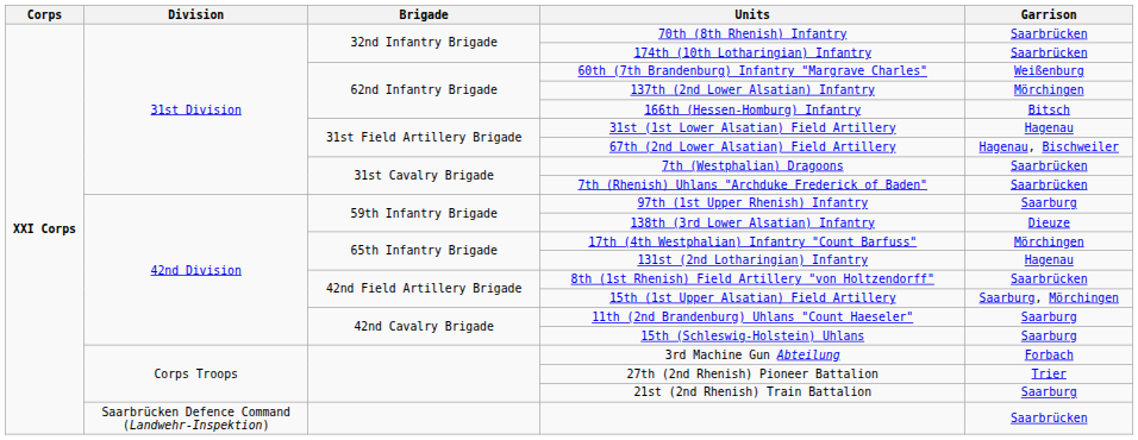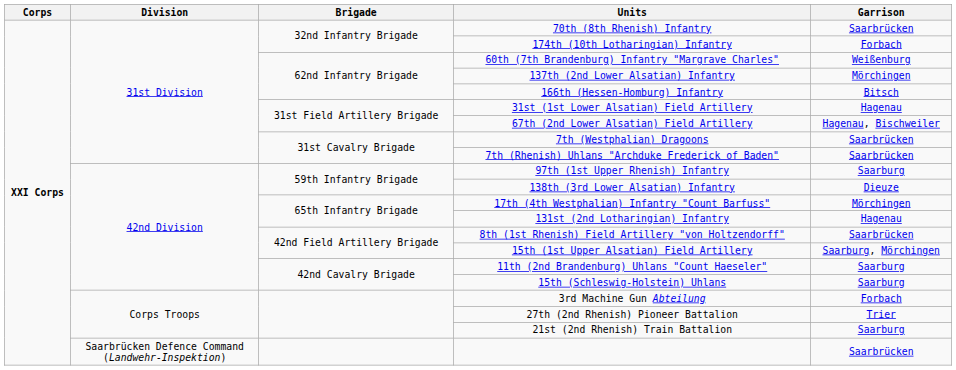174th (10th Lotharingian) Infantry | Garrison: Saarbrücken -> Forbach
